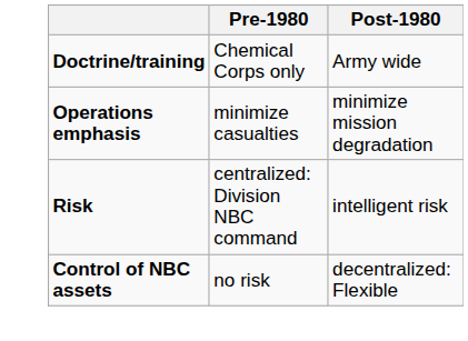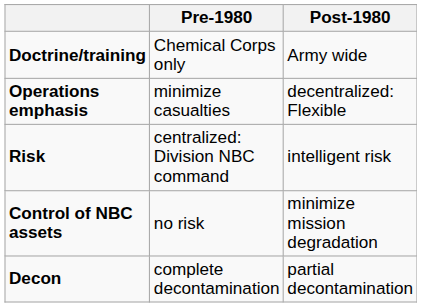Operations emphasis | Post-1980: minimize mission degradation -> decentralized: Flexible
Control of NBC assets | Post-1980: decentralized: Flexible -> minimize mission degradation
+ row: Decon | complete decontamination | partial decontamination
